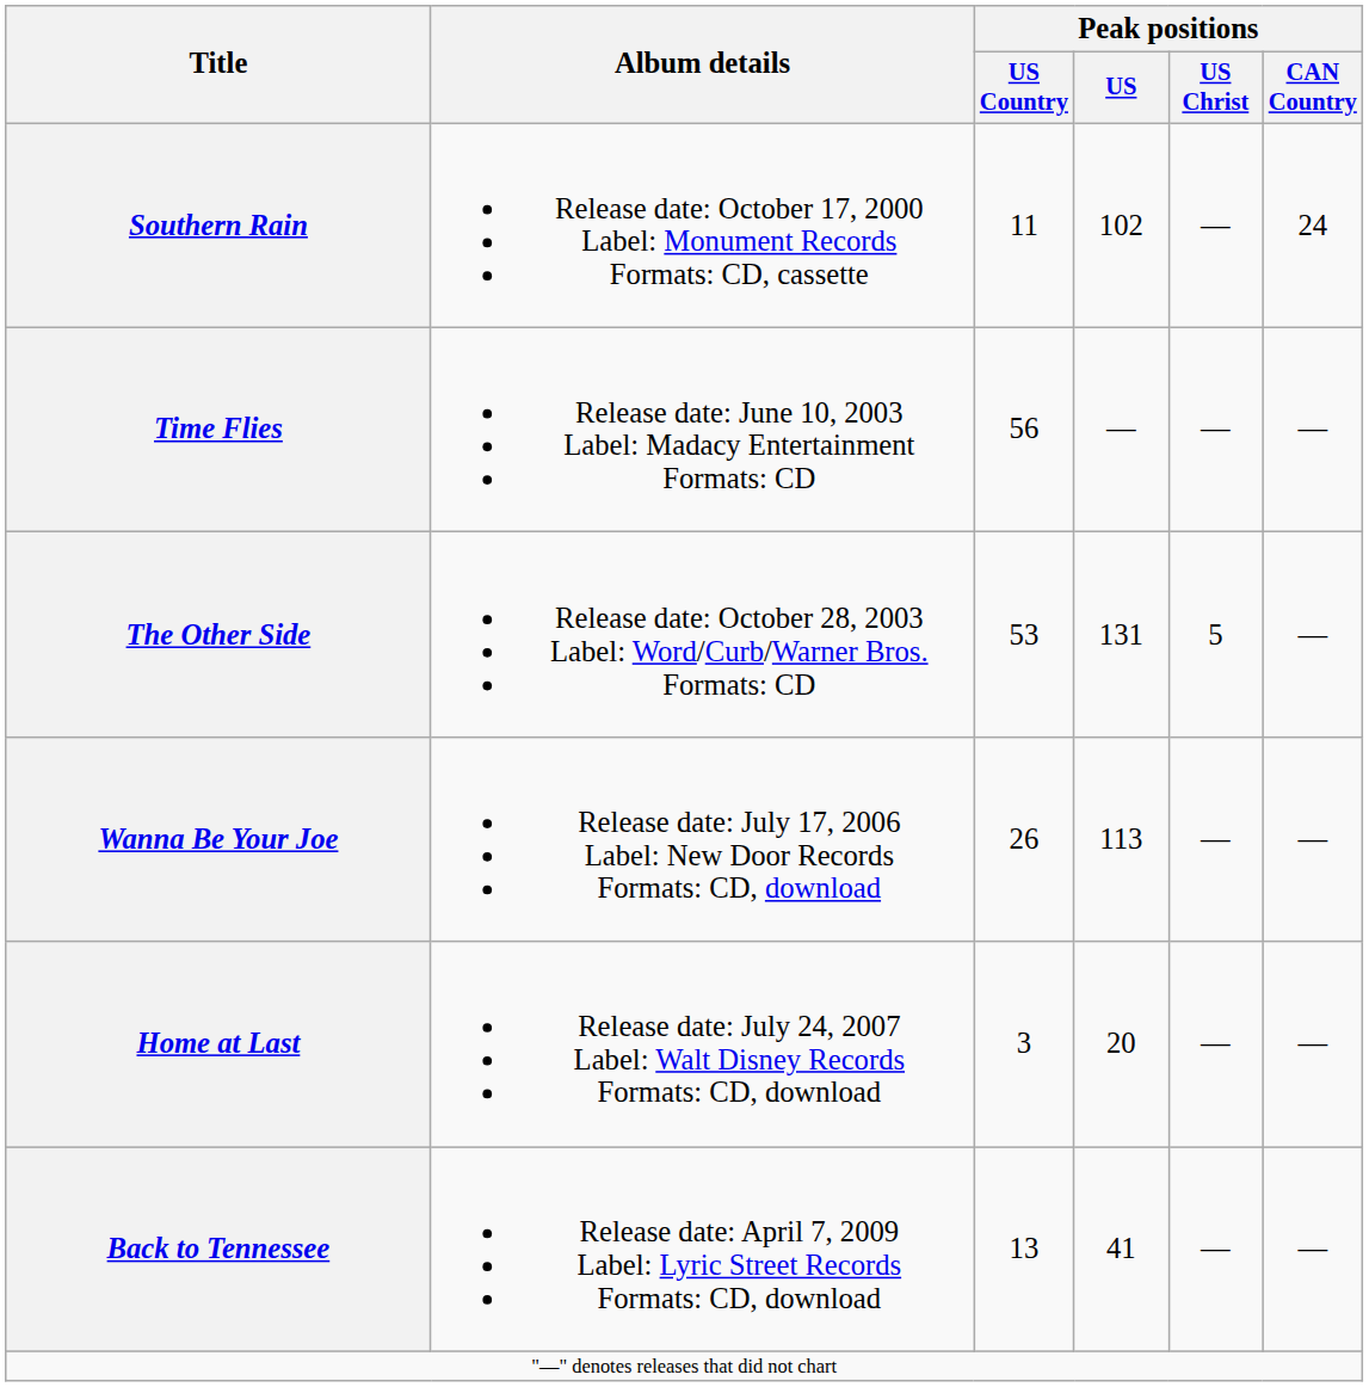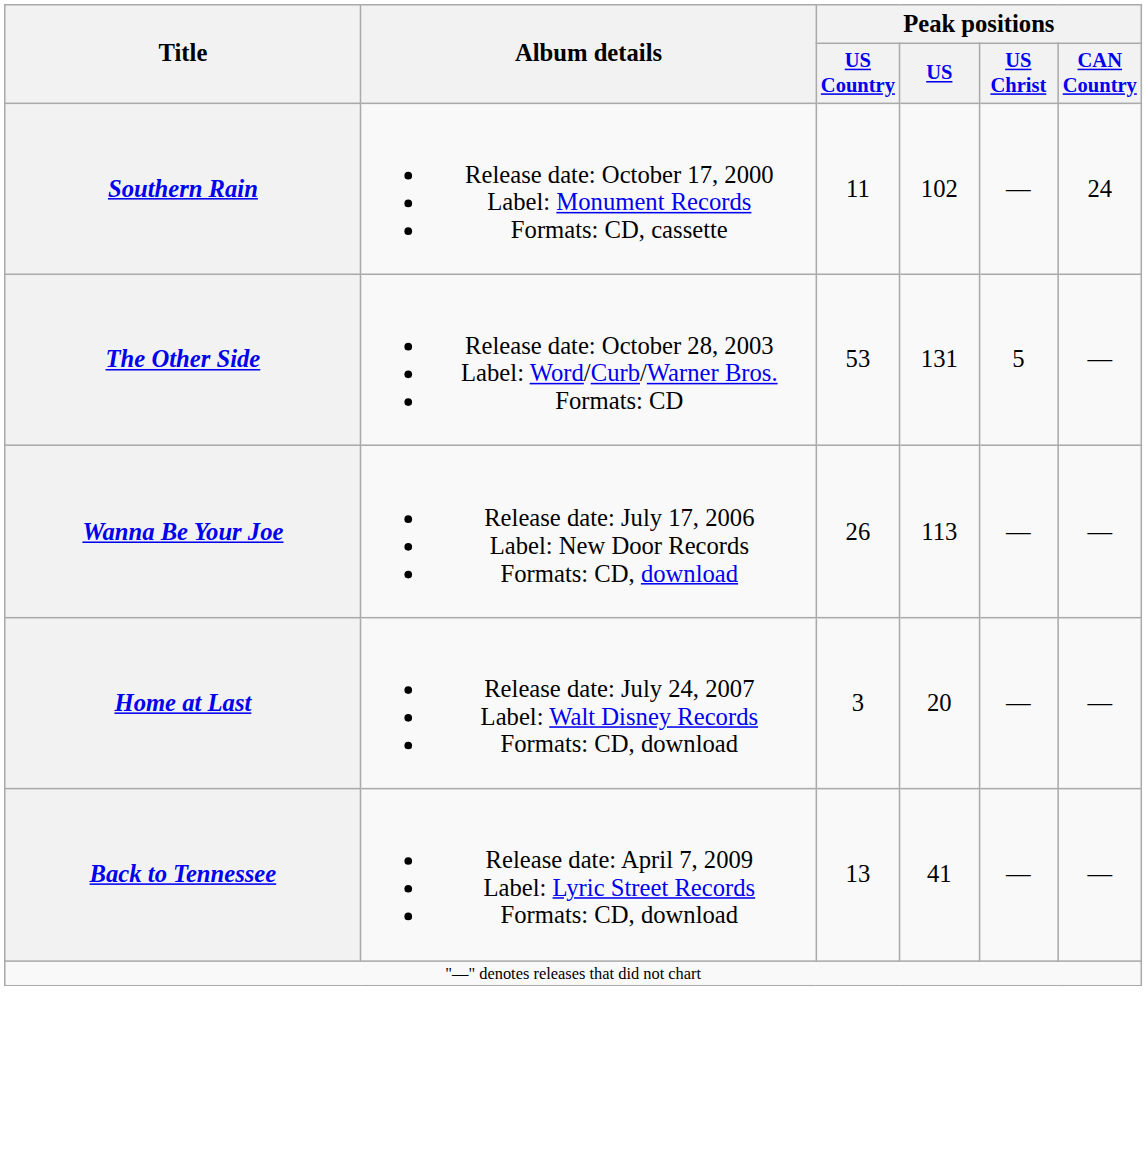- row: Time Flies | Release date: June 10, 2003 Label: Madacy Entertainment Formats: CD | 56 | — | — | —
